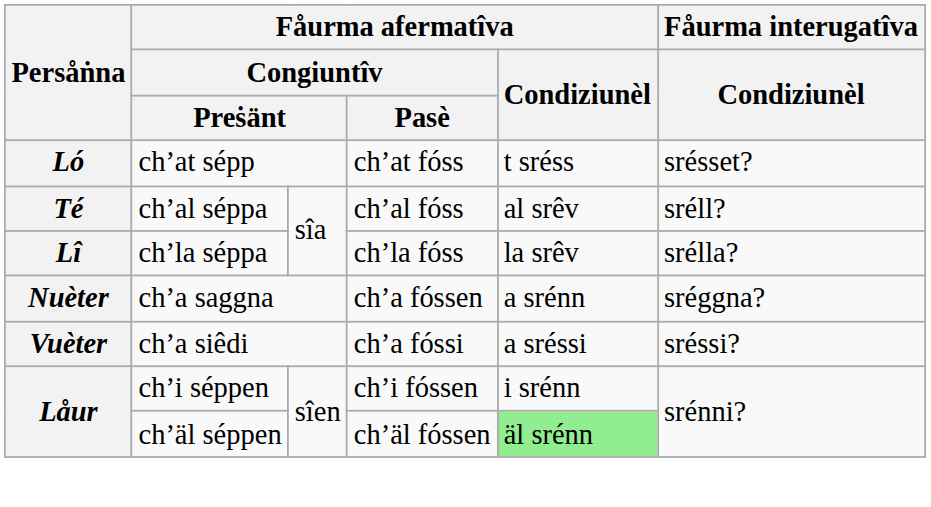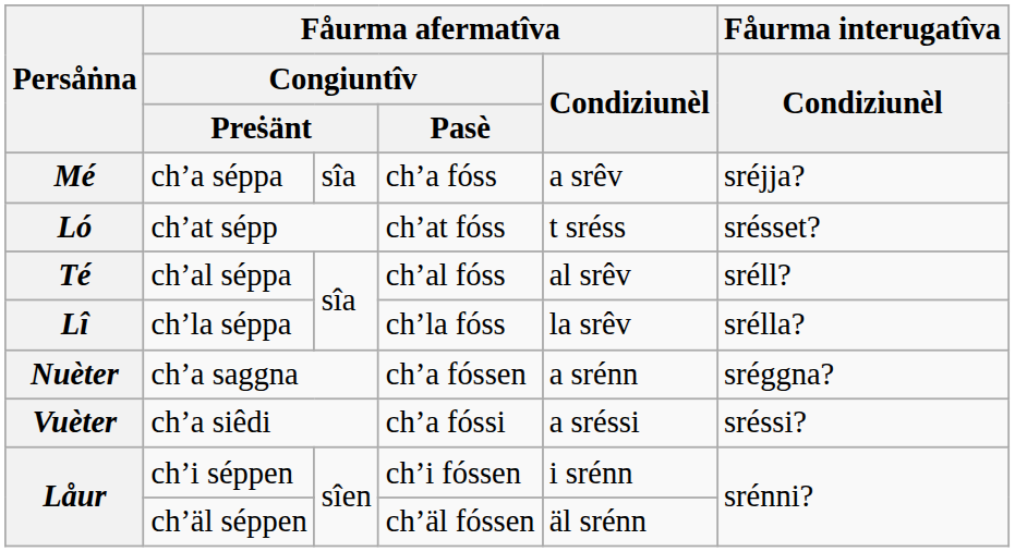+ row: Mé | ch’a séppa | sîa | ch’a fóss | a srêv | sréjja?
ch’äl séppen | Fåurma afermatîva / Condiziunèl: lightgreen background -> no background
